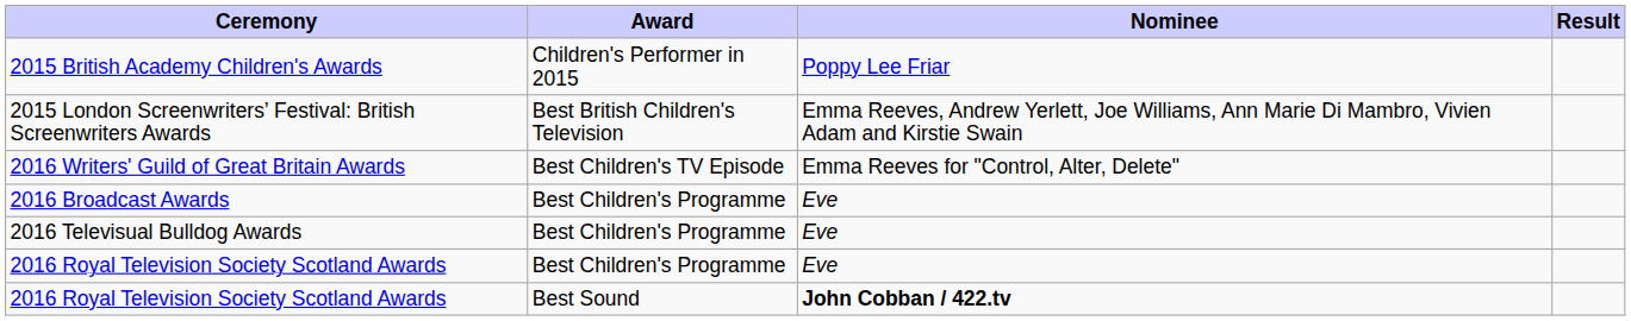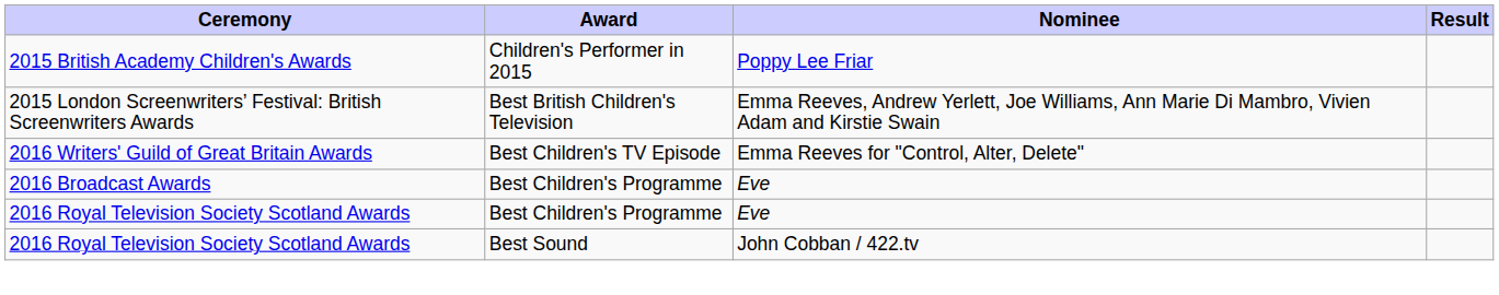- row: 2016 Televisual Bulldog Awards | Best Children's Programme | Eve
2016 Royal Television Society Scotland Awards / Best Sound | Nominee: bold -> normal
